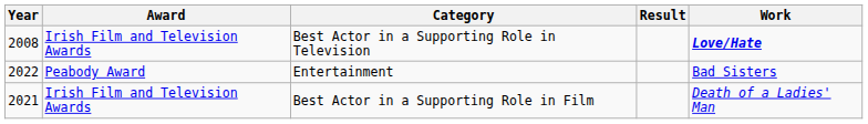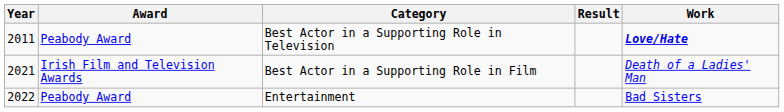Best Actor in a Supporting Role in Television | Year: 2008 -> 2011
Best Actor in a Supporting Role in Television | Award: Irish Film and Television Awards -> Peabody Award
rows swapped: Best Actor in a Supporting Role in Film <-> Entertainment
